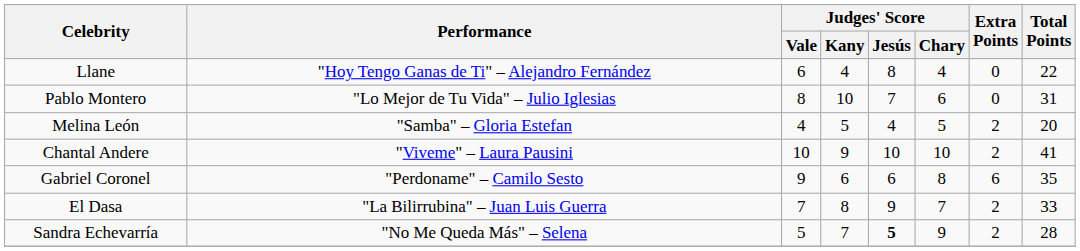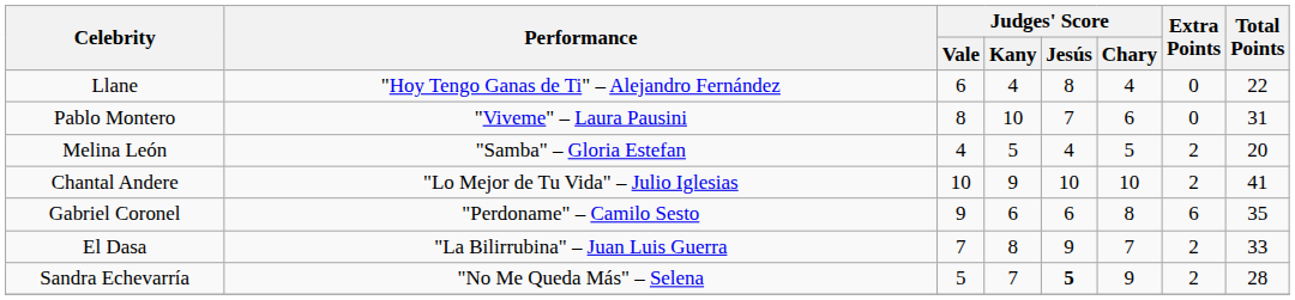Pablo Montero | Performance: "Lo Mejor de Tu Vida" – Julio Iglesias -> "Viveme" – Laura Pausini
Chantal Andere | Performance: "Viveme" – Laura Pausini -> "Lo Mejor de Tu Vida" – Julio Iglesias
